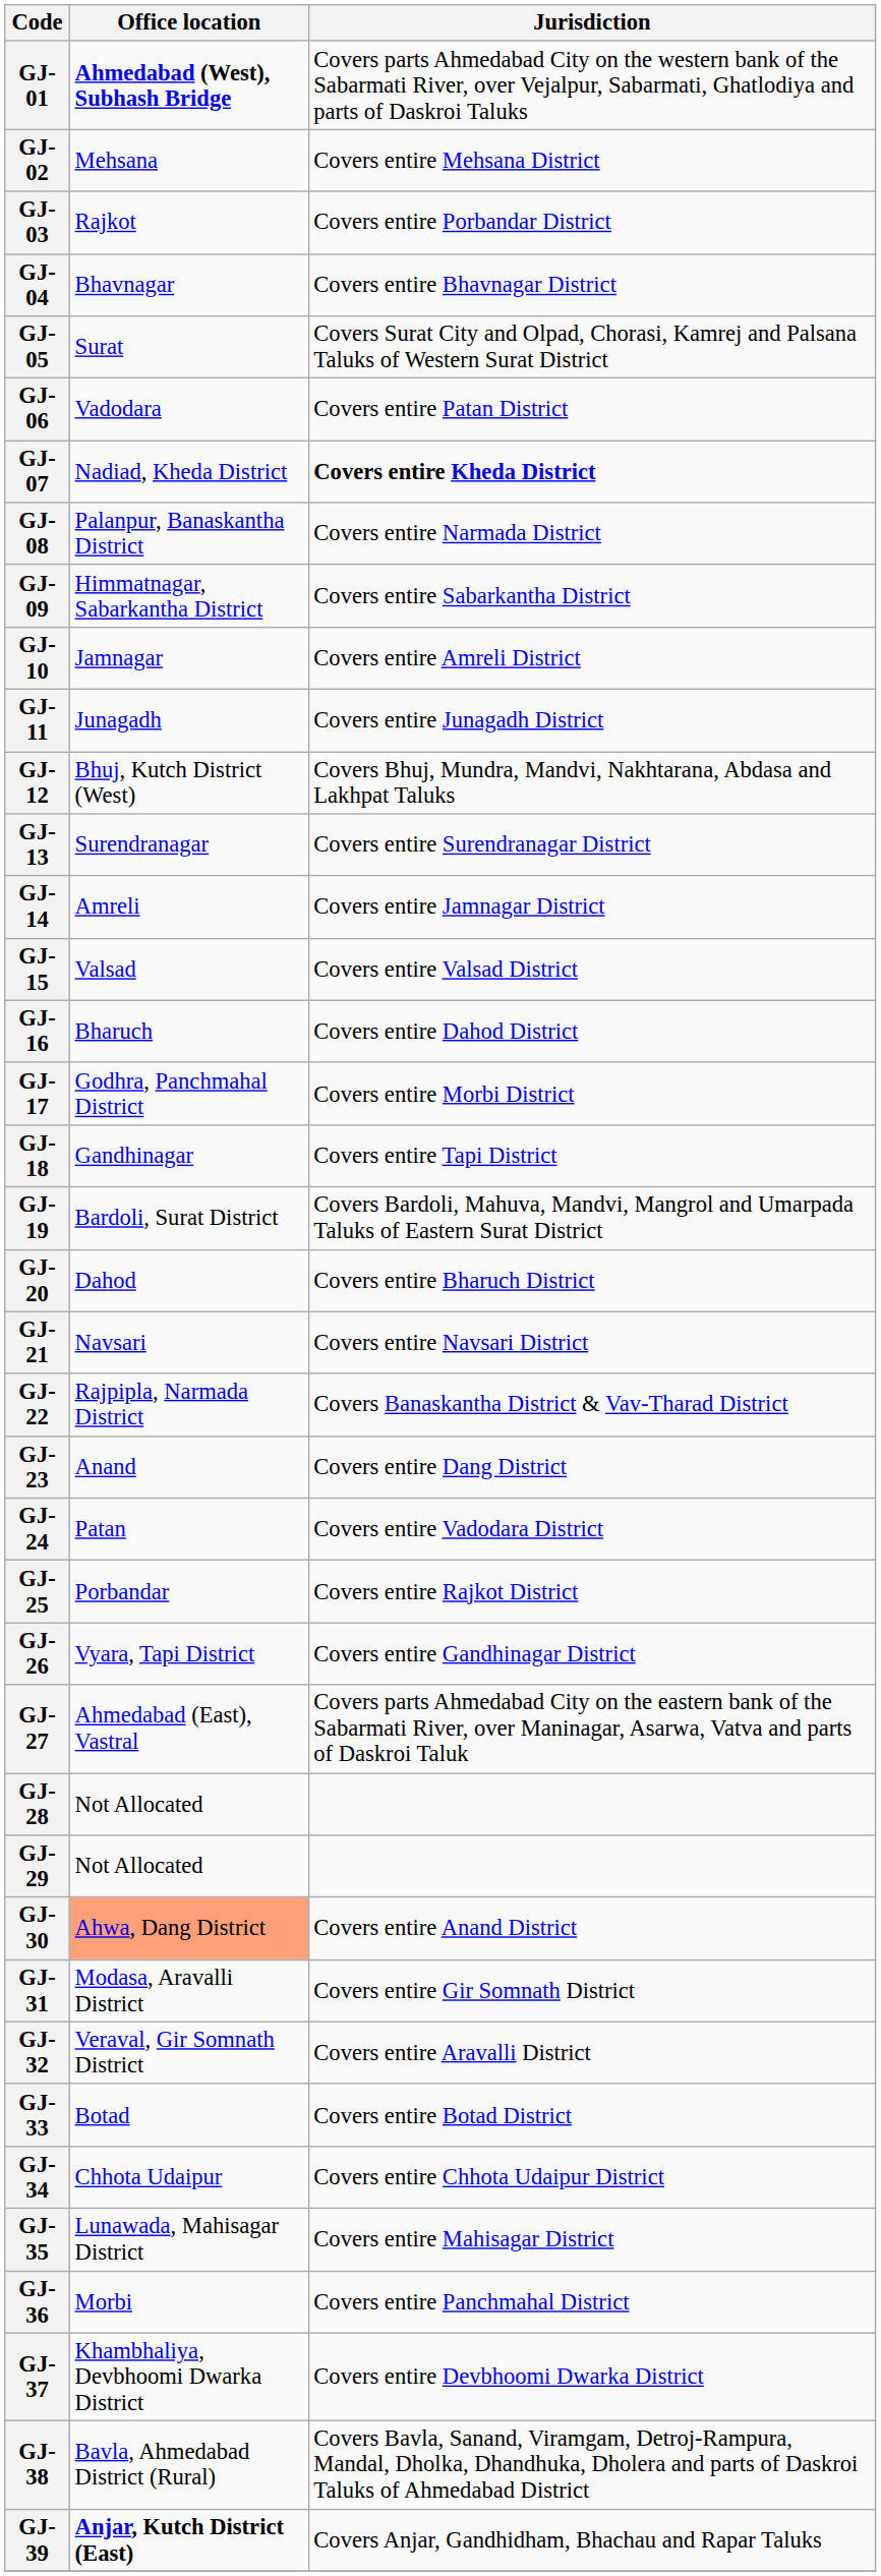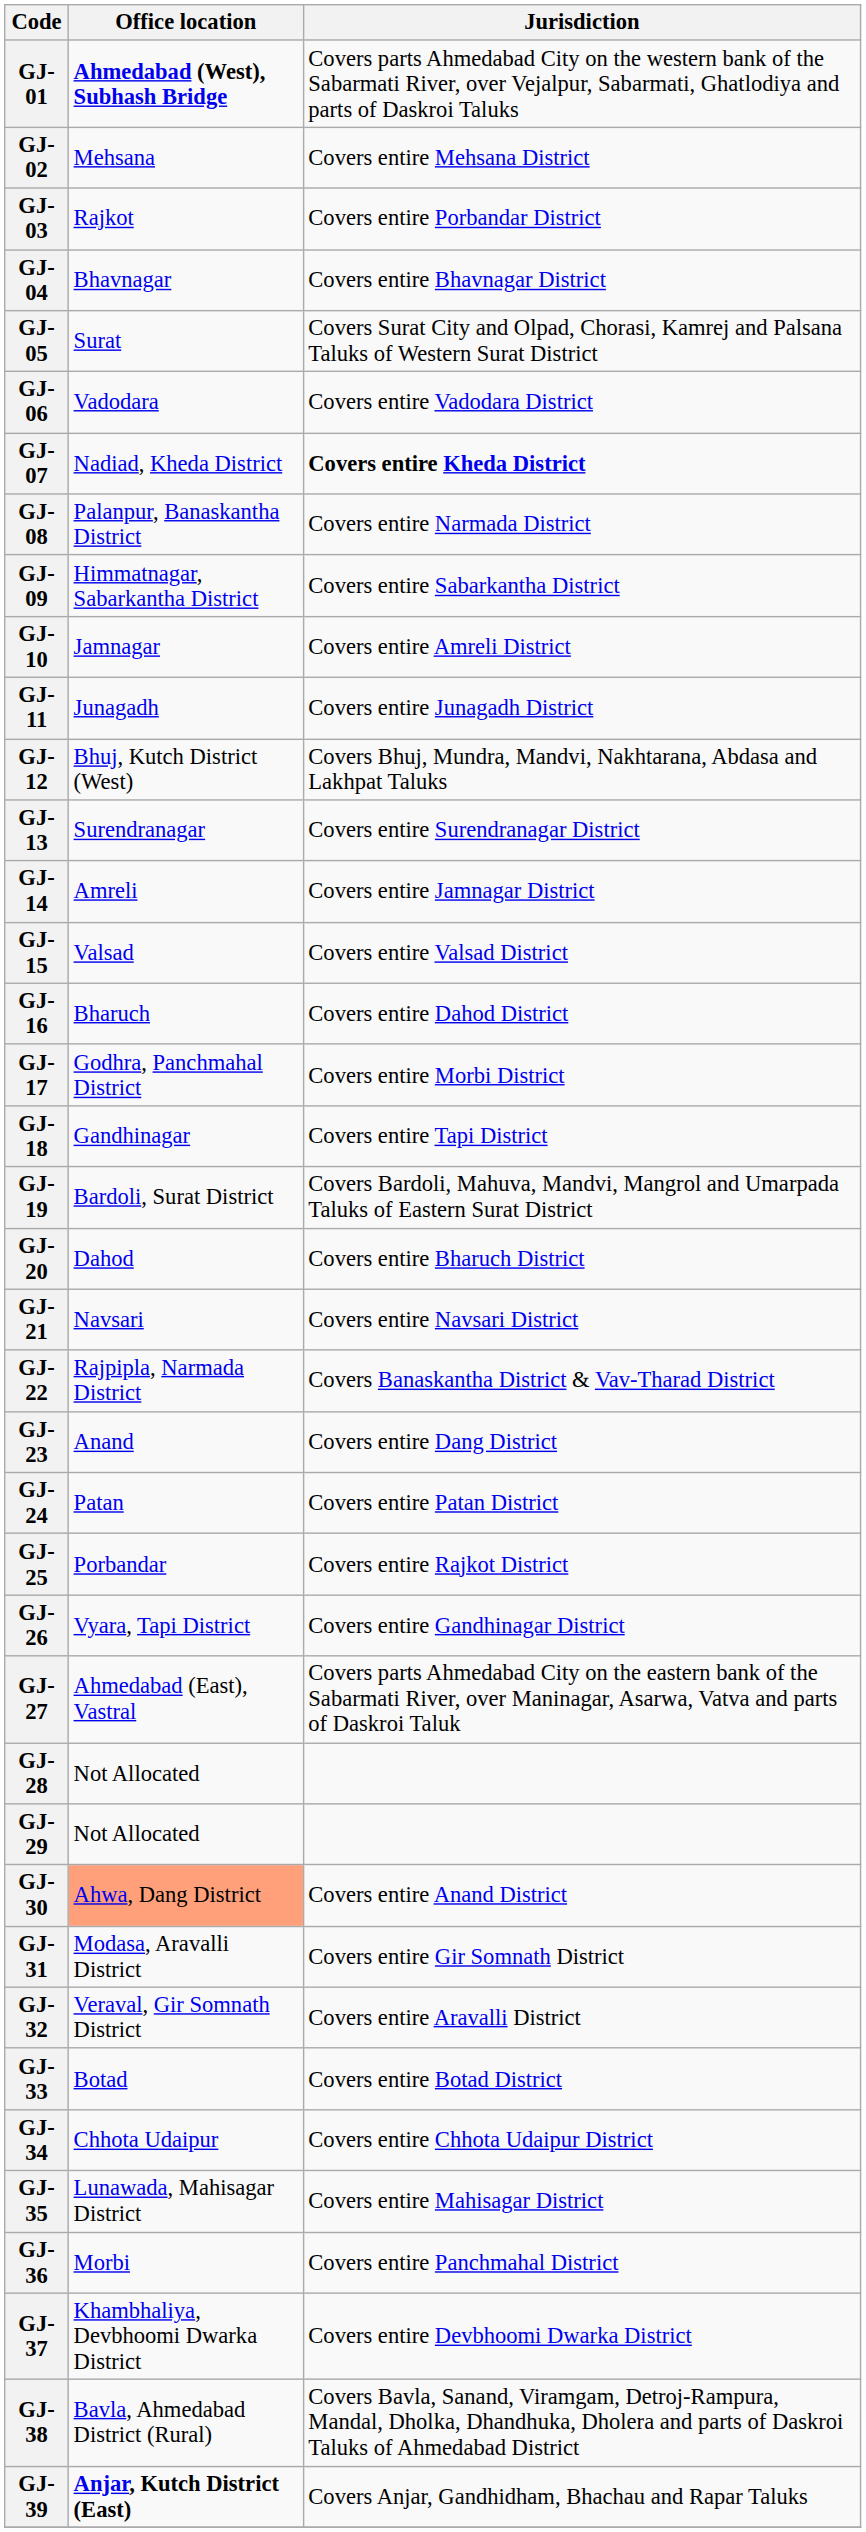GJ-06 | Jurisdiction: Covers entire Patan District -> Covers entire Vadodara District
GJ-24 | Jurisdiction: Covers entire Vadodara District -> Covers entire Patan District
